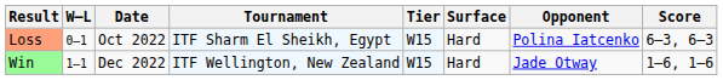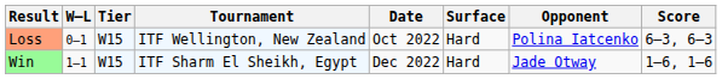columns swapped: Date <-> Tier
Loss | Tournament: ITF Sharm El Sheikh, Egypt -> ITF Wellington, New Zealand
Win | Tournament: ITF Wellington, New Zealand -> ITF Sharm El Sheikh, Egypt
